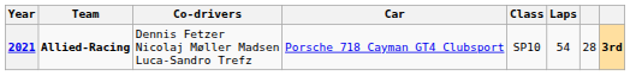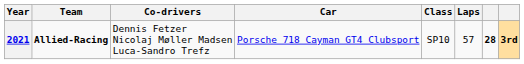2021 | Laps: 54 -> 57
2021 | column 7: normal -> bold
